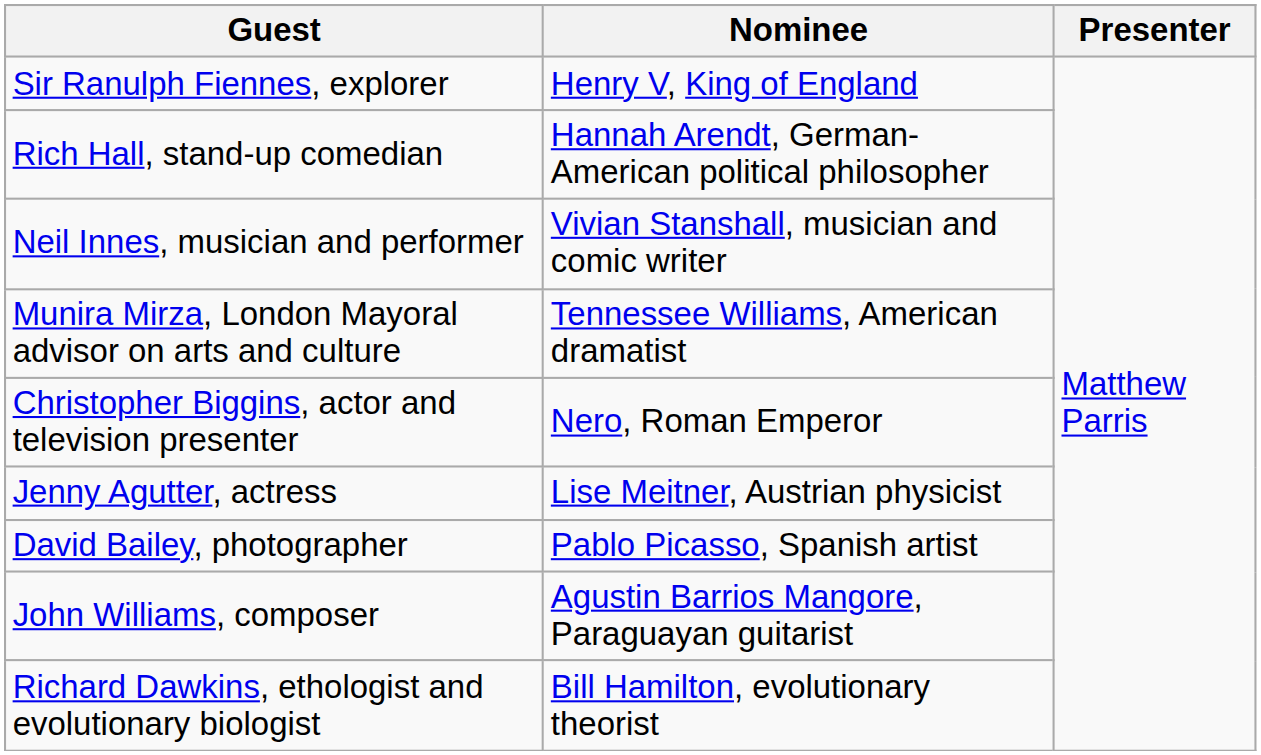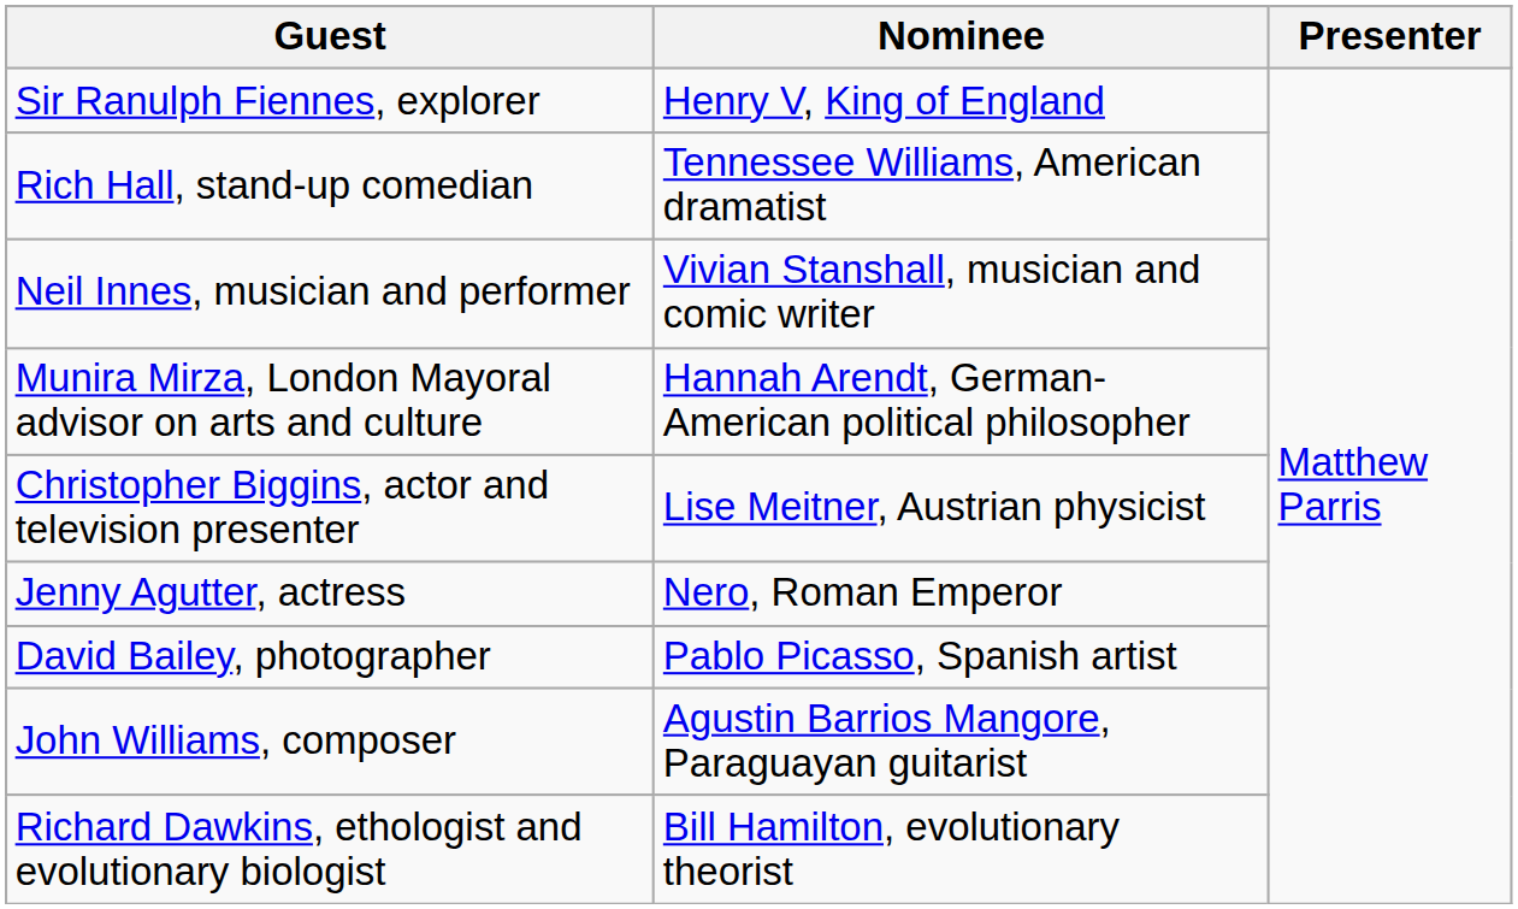Rich Hall, stand-up comedian | Nominee: Hannah Arendt, German-American political philosopher -> Tennessee Williams, American dramatist
Munira Mirza, London Mayoral advisor on arts and culture | Nominee: Tennessee Williams, American dramatist -> Hannah Arendt, German-American political philosopher
Christopher Biggins, actor and television presenter | Nominee: Nero, Roman Emperor -> Lise Meitner, Austrian physicist
Jenny Agutter, actress | Nominee: Lise Meitner, Austrian physicist -> Nero, Roman Emperor
